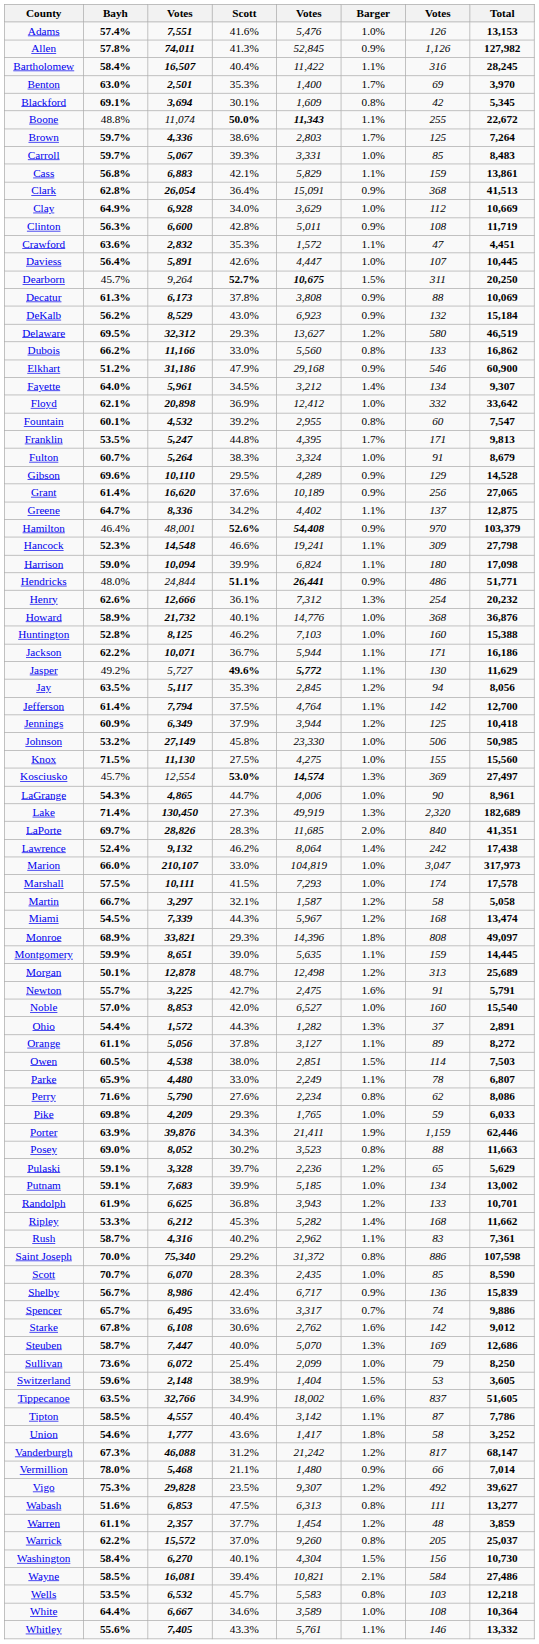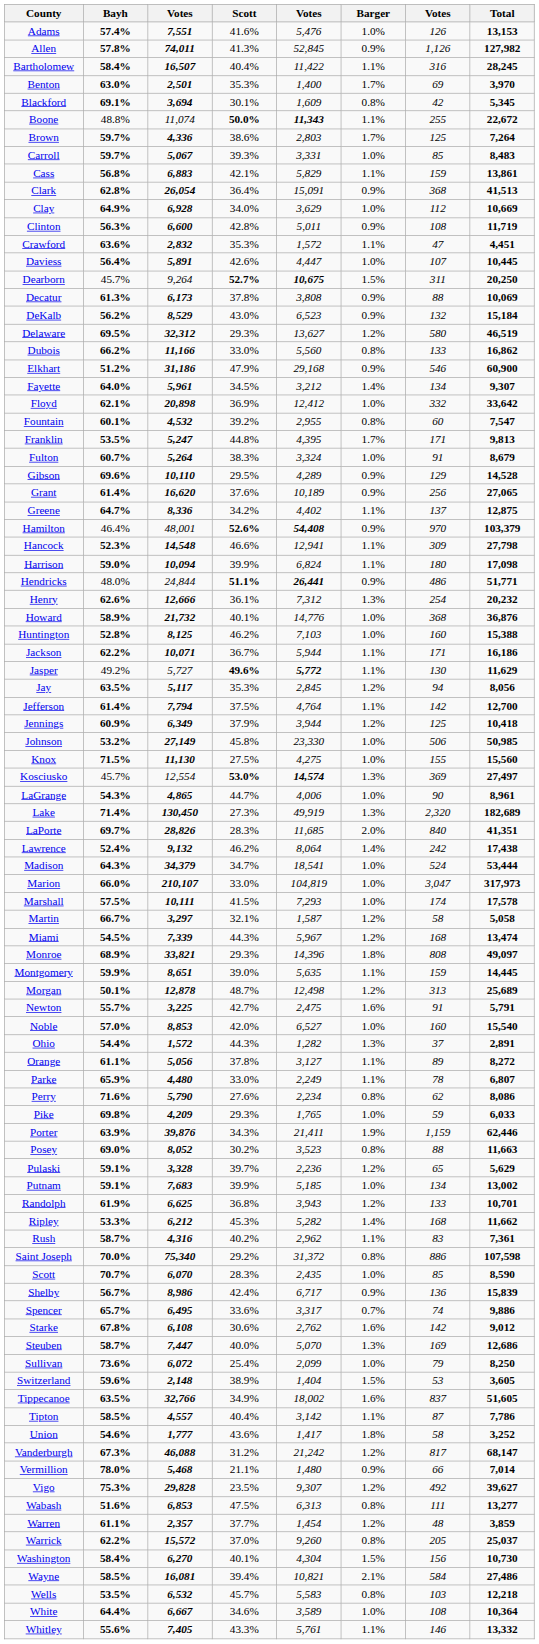DeKalb | column 5: 6,923 -> 6,523
Hancock | column 5: 19,241 -> 12,941
+ row: Madison | 64.3% | 34,379 | 34.7% | 18,541 | 1.0% | 524 | 53,444
- row: Owen | 60.5% | 4,538 | 38.0% | 2,851 | 1.5% | 114 | 7,503
